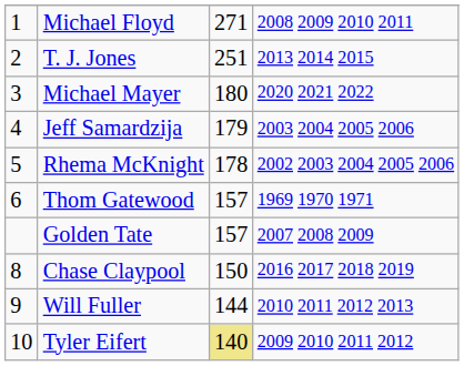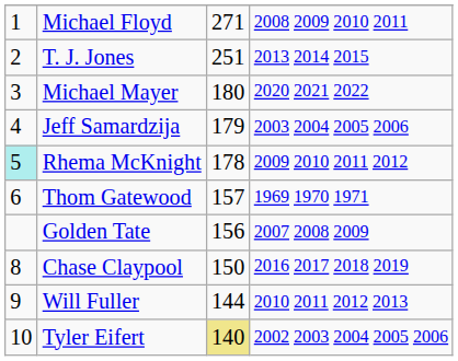Rhema McKnight | column 1: no background -> paleturquoise background
Rhema McKnight | column 4: 2002 2003 2004 2005 2006 -> 2009 2010 2011 2012
Golden Tate | column 3: 157 -> 156
Tyler Eifert | column 4: 2009 2010 2011 2012 -> 2002 2003 2004 2005 2006
